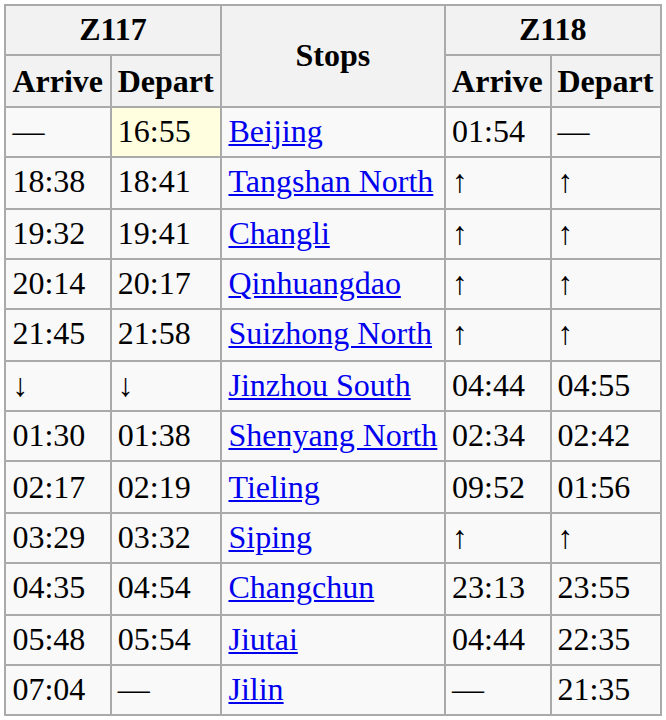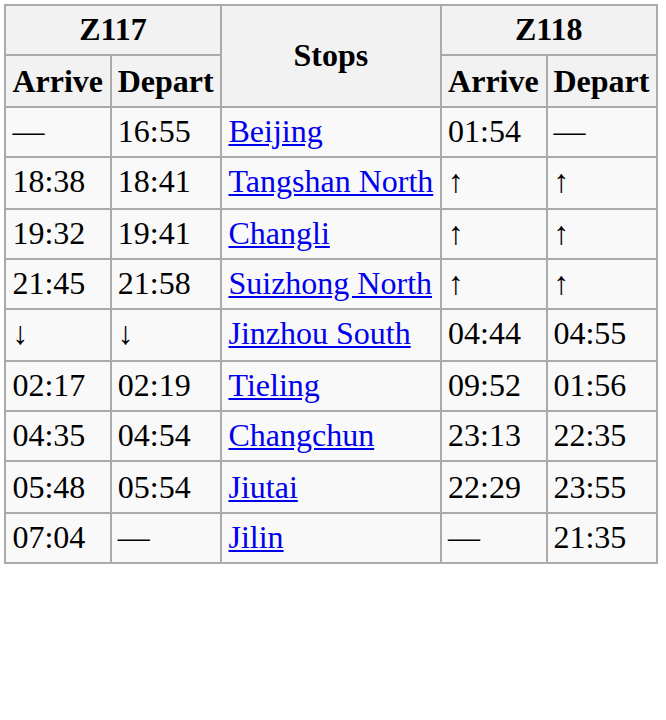Beijing | Z117 / Depart: lightyellow background -> no background
- row: 20:14 | 20:17 | Qinhuangdao | ↑ | ↑
- row: 01:30 | 01:38 | Shenyang North | 02:34 | 02:42
- row: 03:29 | 03:32 | Siping | ↑ | ↑
Changchun | Z118 / Depart: 23:55 -> 22:35
Jiutai | Z118 / Arrive: 04:44 -> 22:29
Jiutai | Z118 / Depart: 22:35 -> 23:55
